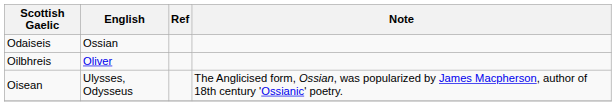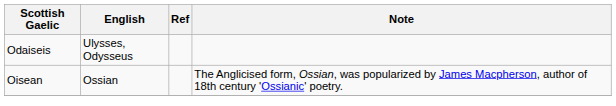Odaiseis | English: Ossian -> Ulysses, Odysseus
- row: Oilbhreis | Oliver
Oisean | English: Ulysses, Odysseus -> Ossian
